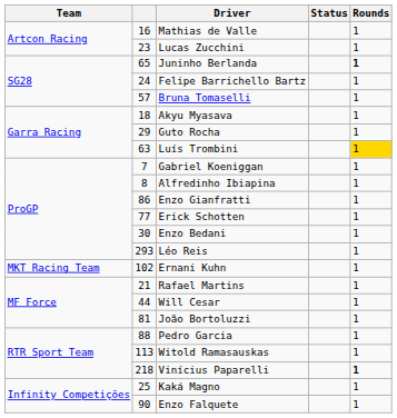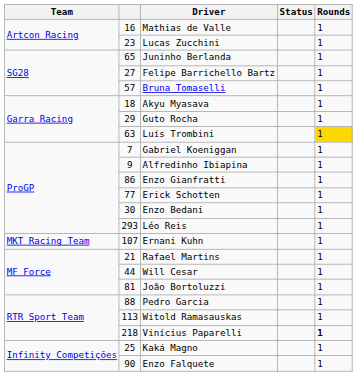Juninho Berlanda | Rounds: bold -> normal
Felipe Barrichello Bartz | column 2: 24 -> 27
Alfredinho Ibiapina | column 2: 8 -> 9
Ernani Kuhn | column 2: 102 -> 107
